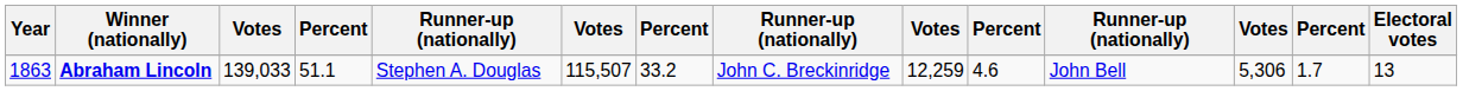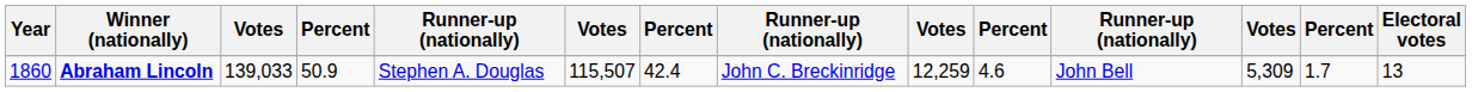Abraham Lincoln | Year: 1863 -> 1860
Abraham Lincoln | column 4: 51.1 -> 50.9
Abraham Lincoln | column 7: 33.2 -> 42.4
Abraham Lincoln | column 12: 5,306 -> 5,309
